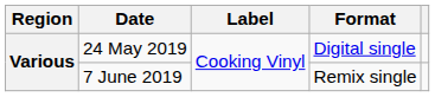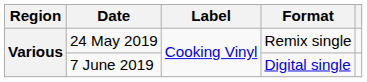24 May 2019 | Format: Digital single -> Remix single
7 June 2019 | Format: Remix single -> Digital single
